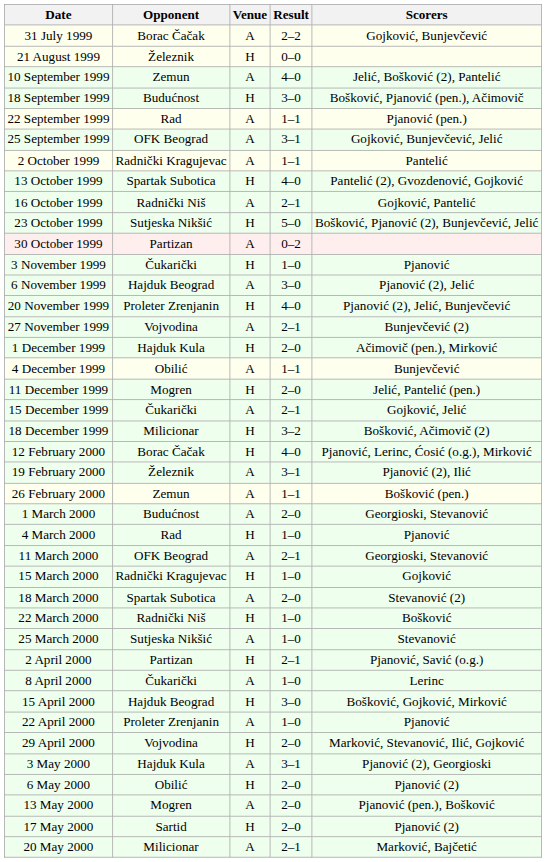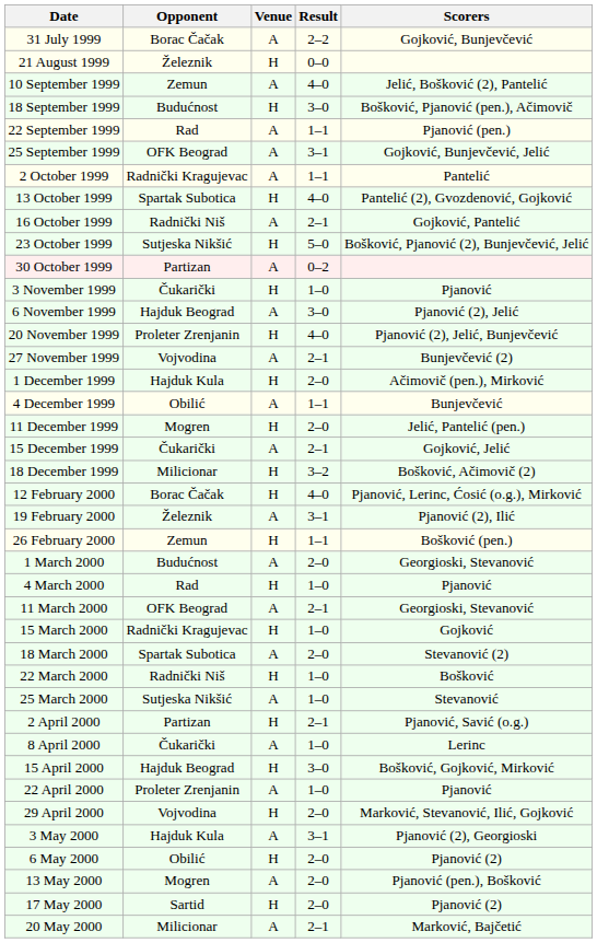26 February 2000 | Venue: A -> H
